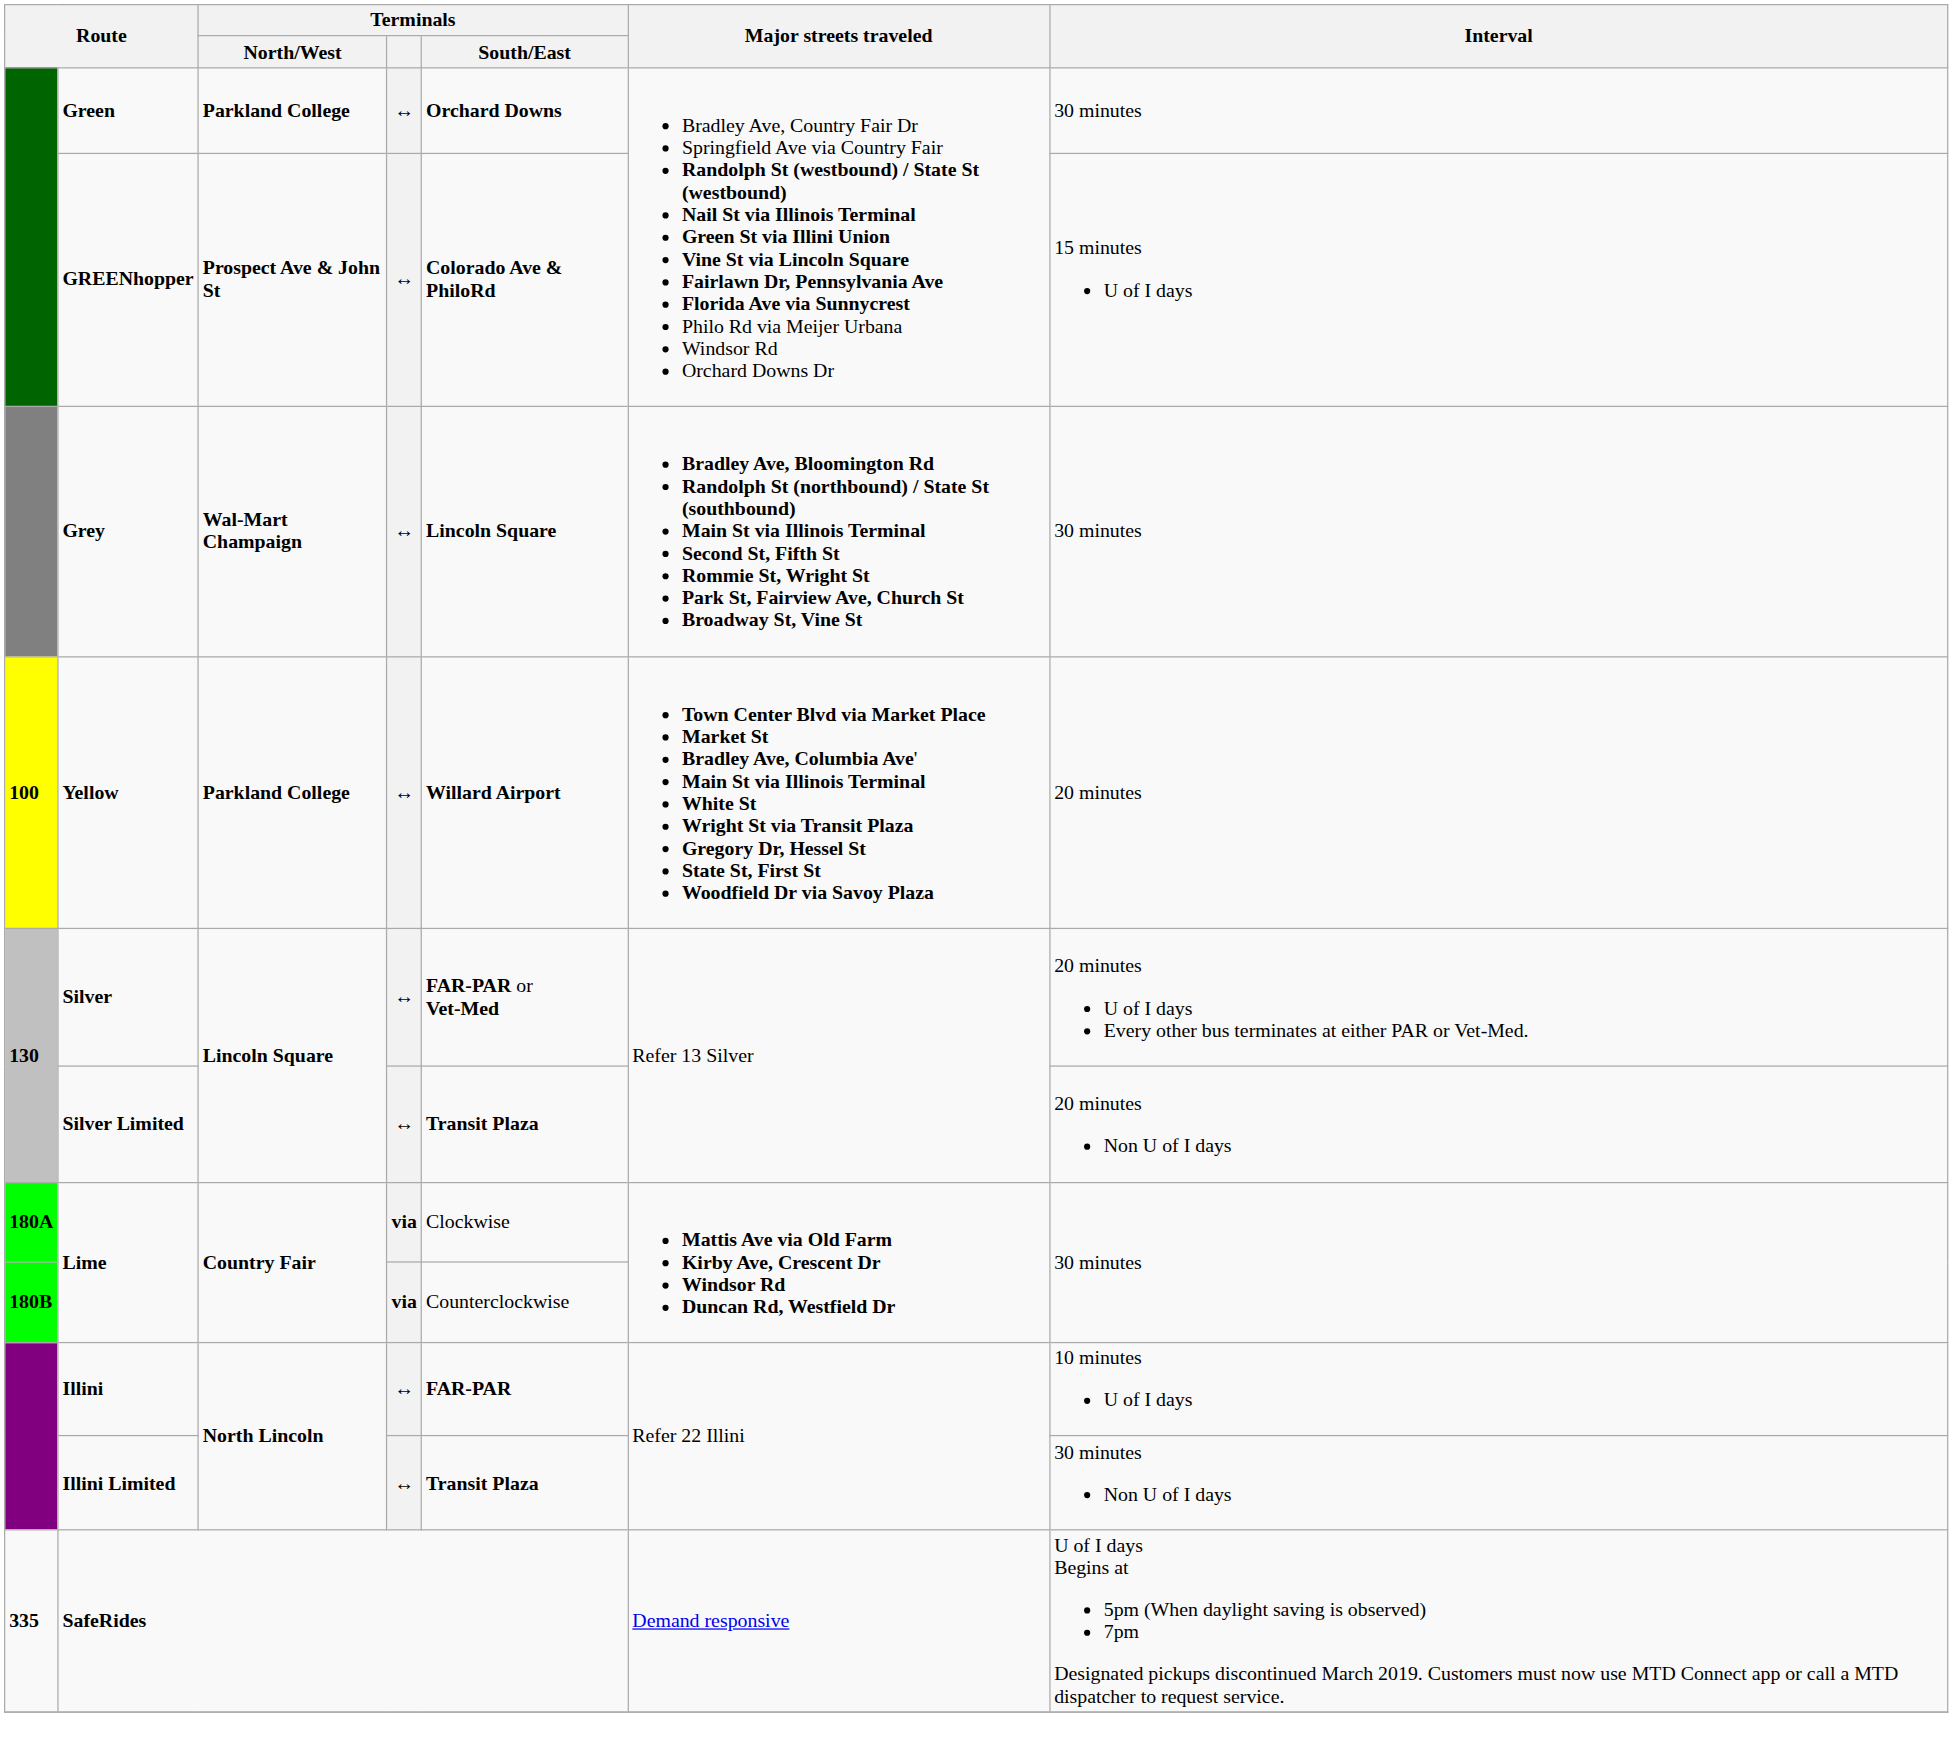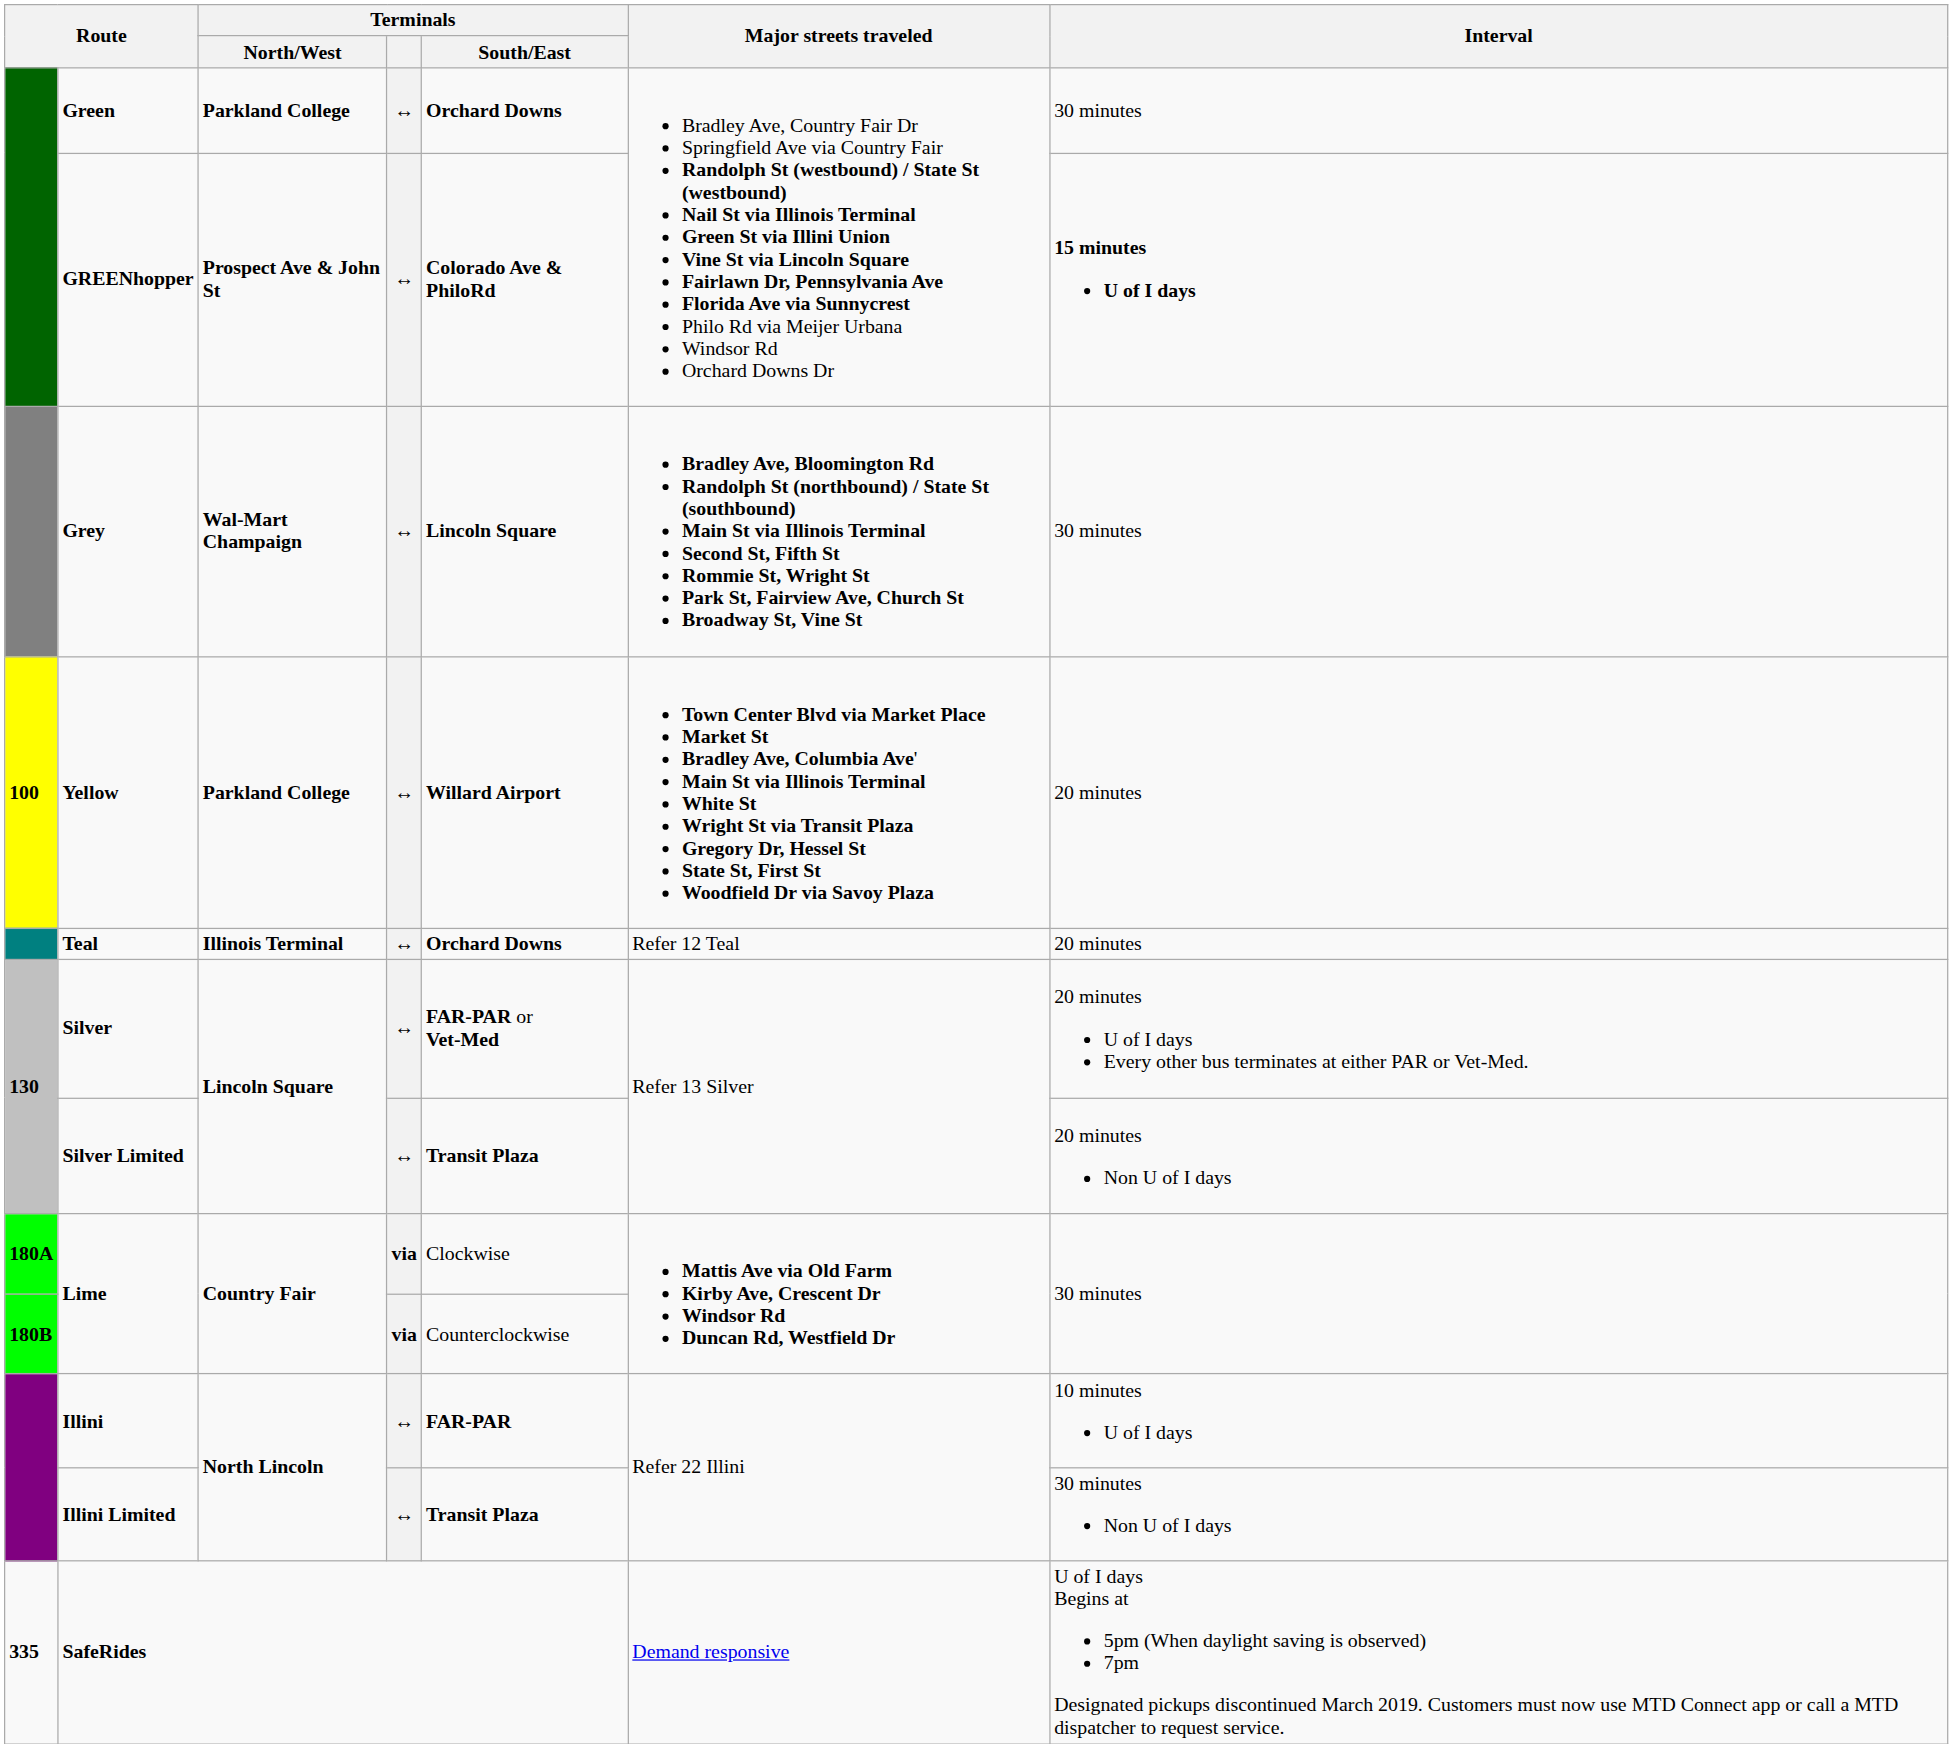GREENhopper | Interval: normal -> bold
+ row: Teal | Illinois Terminal | ↔ | Orchard Downs | Refer 12 Teal | 20 minutes
